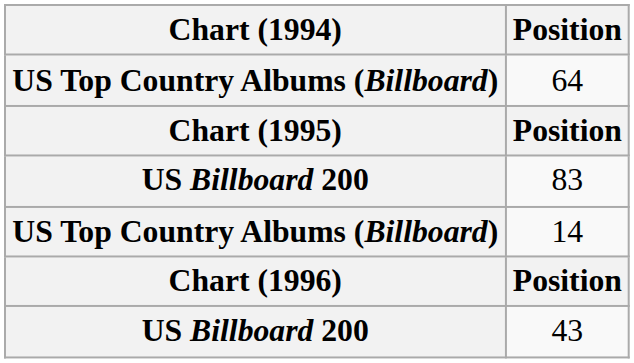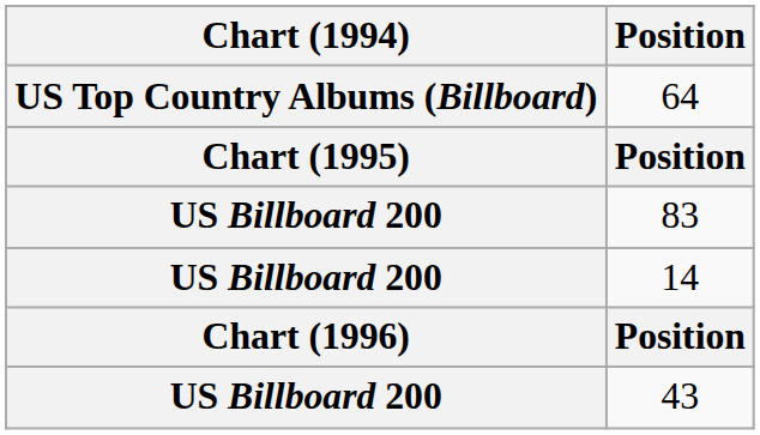14 | Chart (1994): US Top Country Albums (Billboard) -> US Billboard 200
